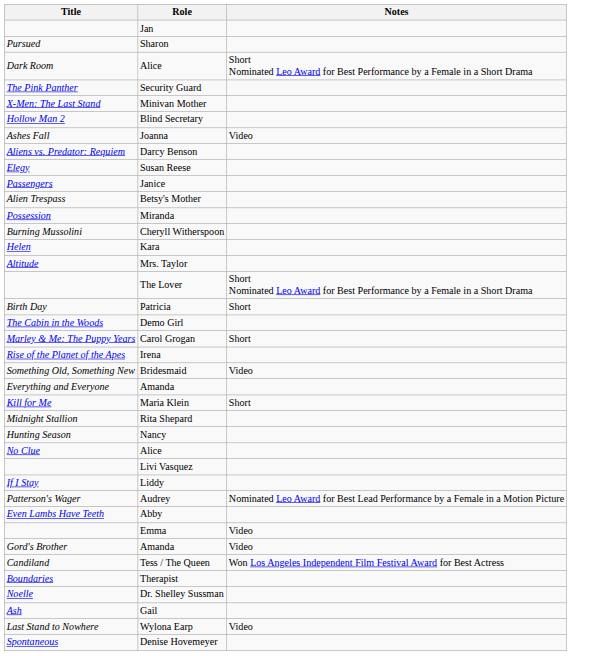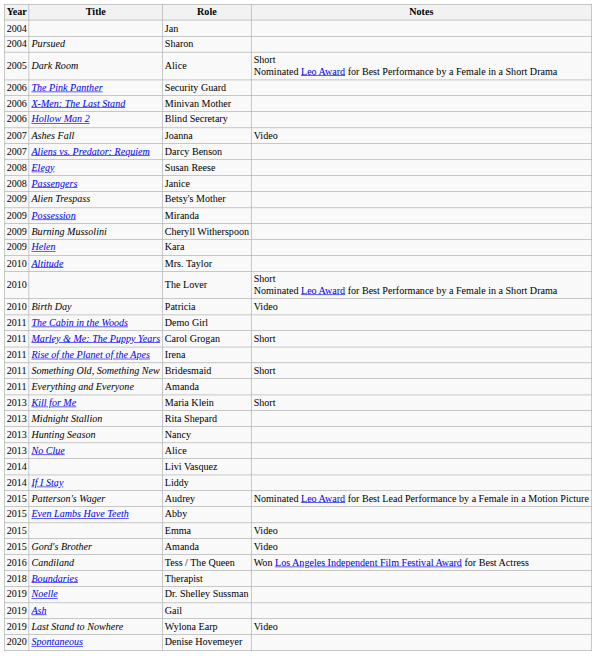+ column: Year | 2004 | 2004 | 2005 | 2006 | 2006 | 2006 | 2007 | 2007 | 2008 | 2008 | 2009 | 2009 | 2009 | 2009 | 2010 | 2010 | 2010 | 2011 | 2011 | 2011 | 2011 | 2011 | 2013 | 2013 | 2013 | 2013 | 2014 | 2014 | 2015 | 2015 | 2015 | 2015 | 2016 | 2018 | 2019 | 2019 | 2019 | 2020
Patricia | Notes: Short -> Video
Bridesmaid | Notes: Video -> Short
